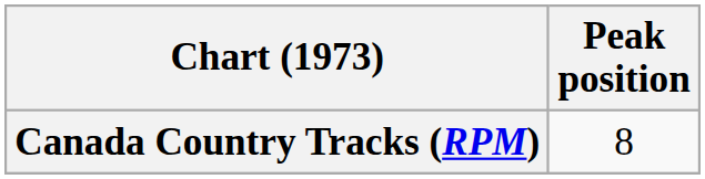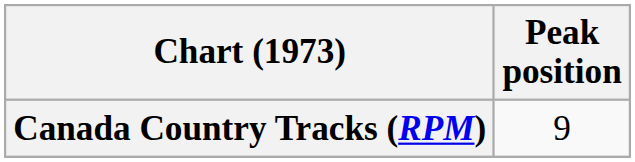Canada Country Tracks (RPM) | Peak position: 8 -> 9
